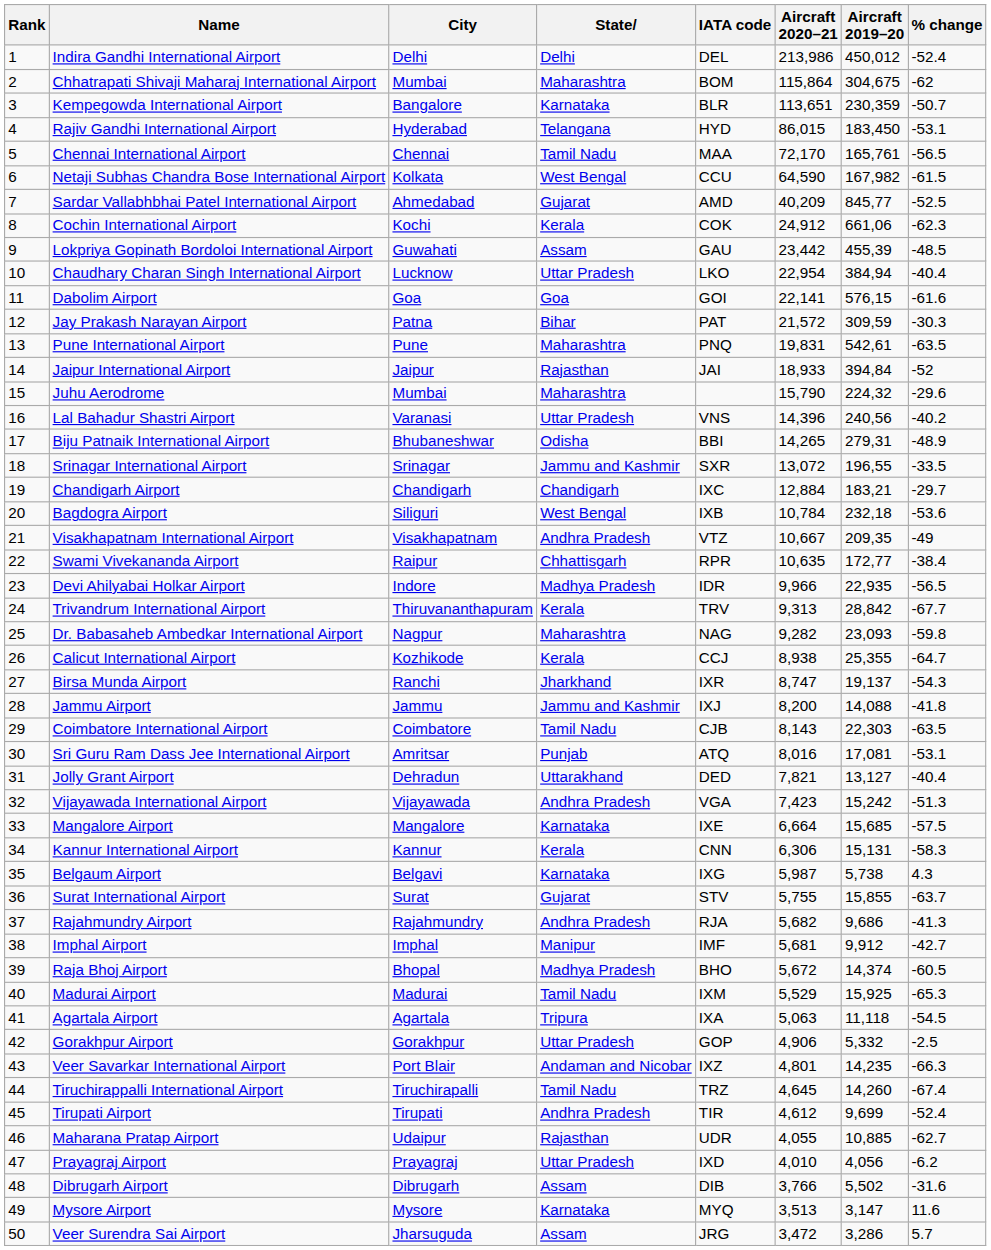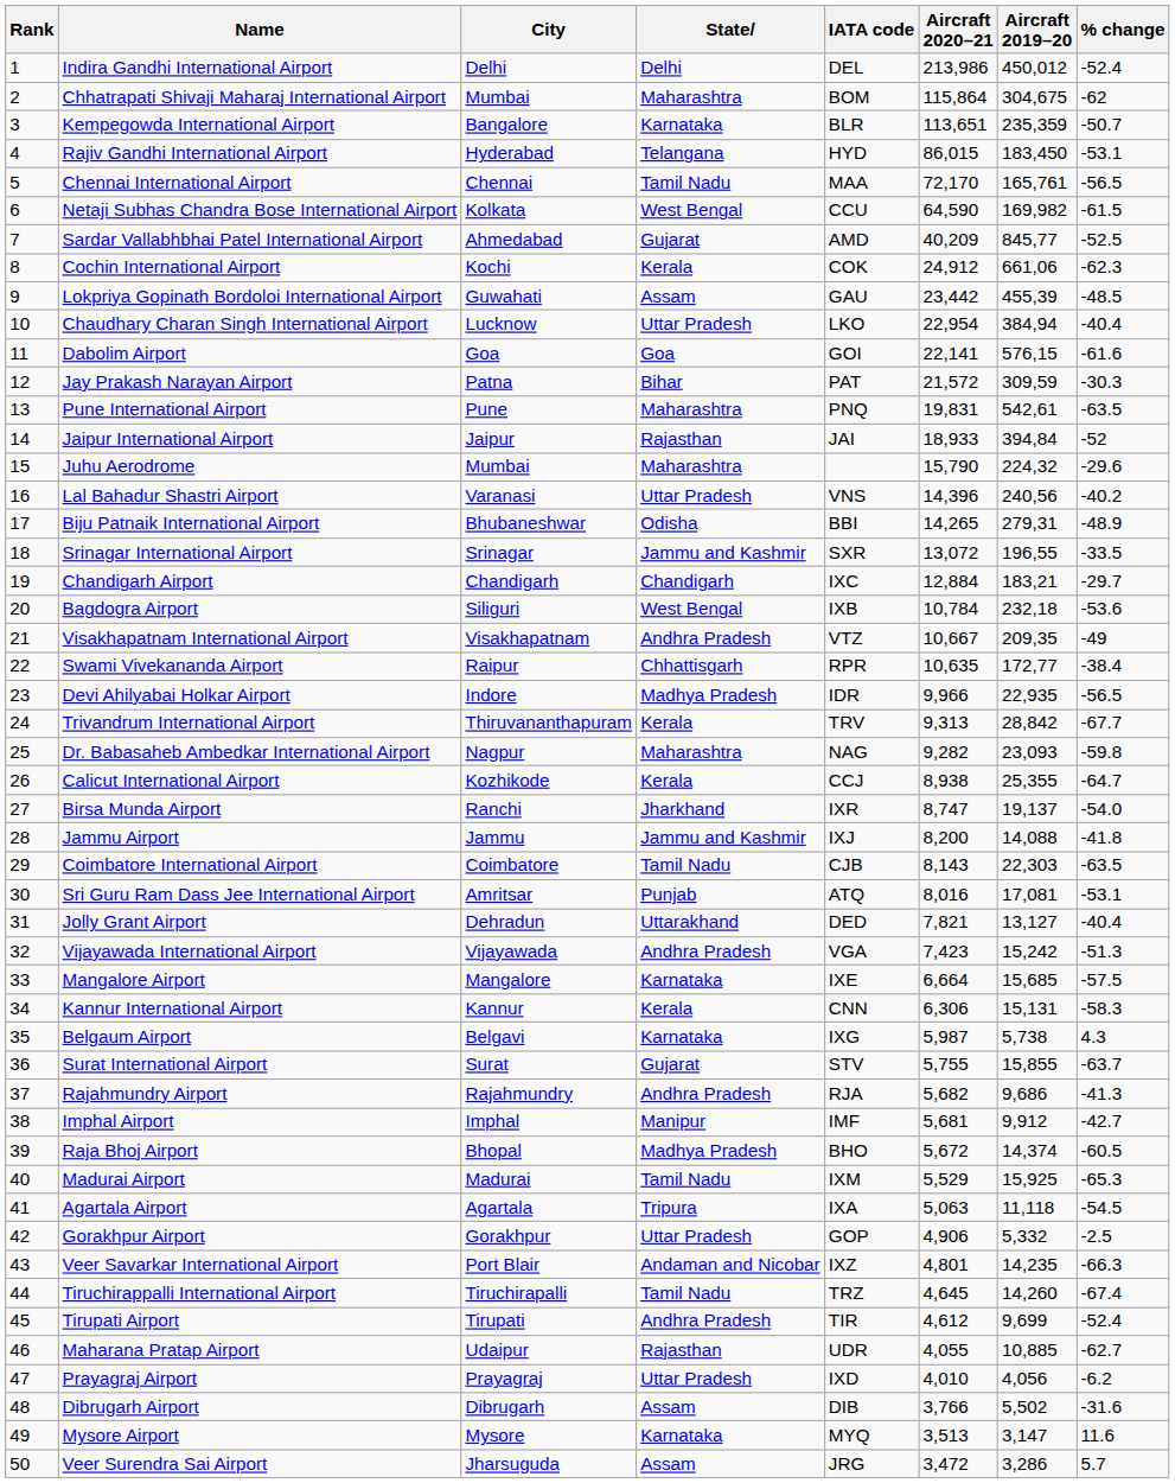Kempegowda International Airport | Aircraft 2019–20: 230,359 -> 235,359
Netaji Subhas Chandra Bose International Airport | Aircraft 2019–20: 167,982 -> 169,982
Birsa Munda Airport | % change: -54.3 -> -54.0
